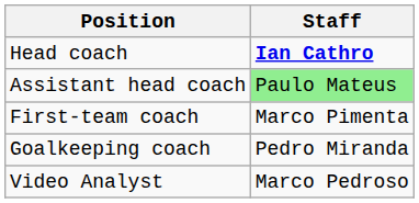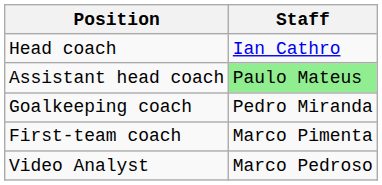Head coach | Staff: bold -> normal
rows swapped: First-team coach <-> Goalkeeping coach
